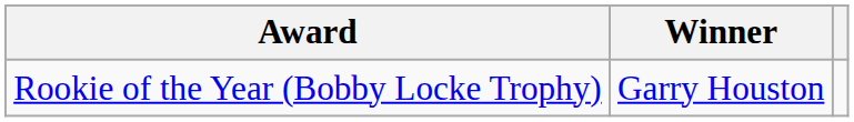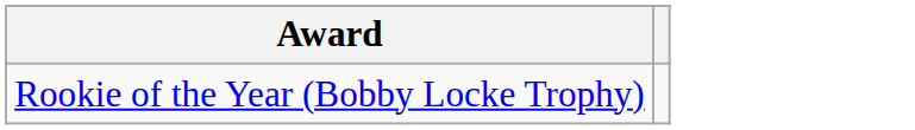- column: Winner | Garry Houston
